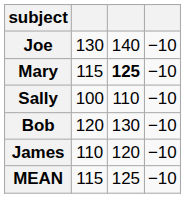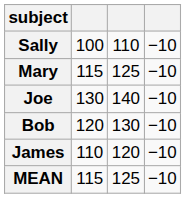rows swapped: Joe <-> Sally
Mary | column 3: bold -> normal
